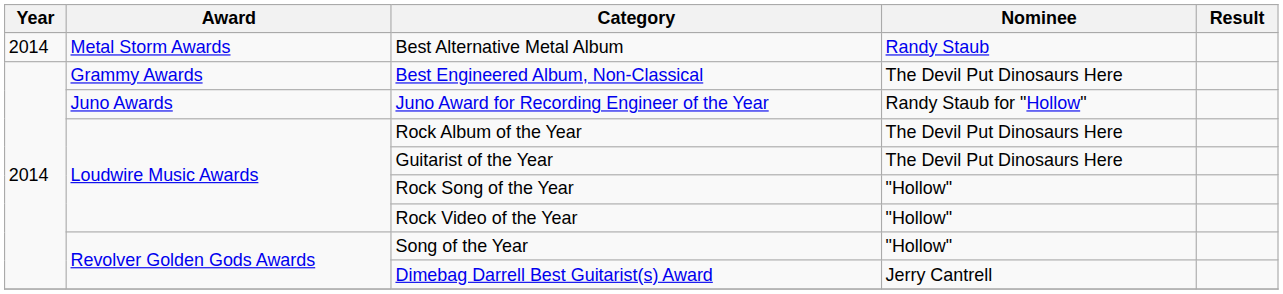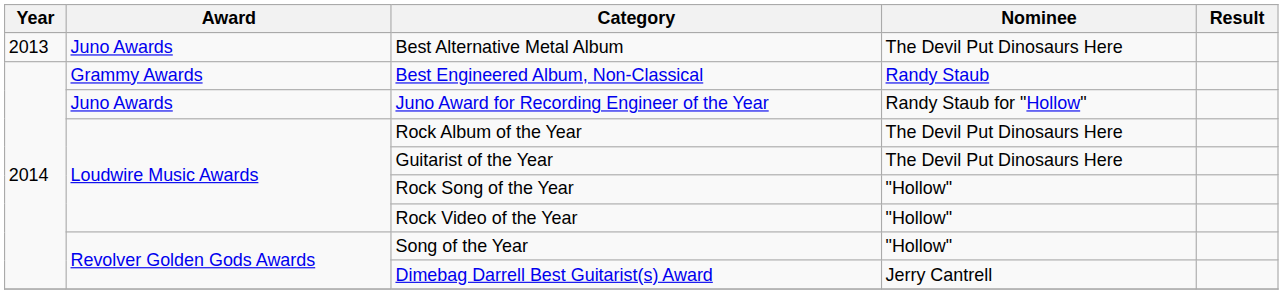Best Alternative Metal Album | Year: 2014 -> 2013
Best Alternative Metal Album | Award: Metal Storm Awards -> Juno Awards
Best Alternative Metal Album | Nominee: Randy Staub -> The Devil Put Dinosaurs Here
Best Engineered Album, Non-Classical | Nominee: The Devil Put Dinosaurs Here -> Randy Staub
